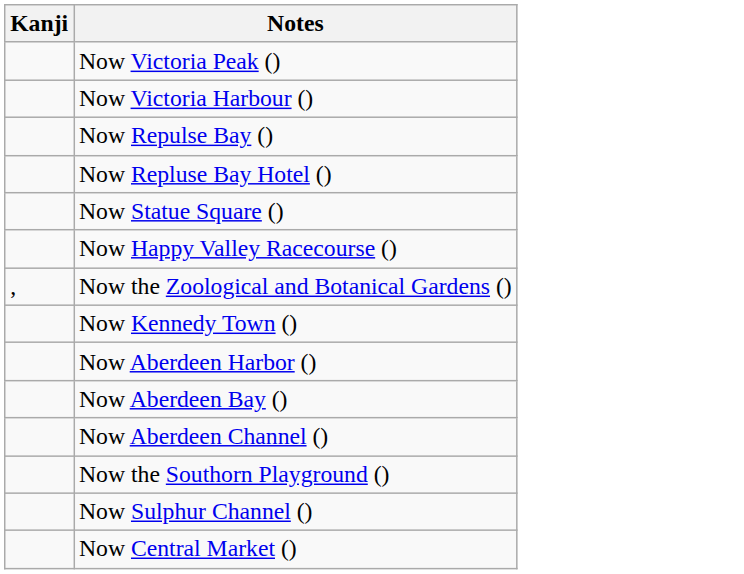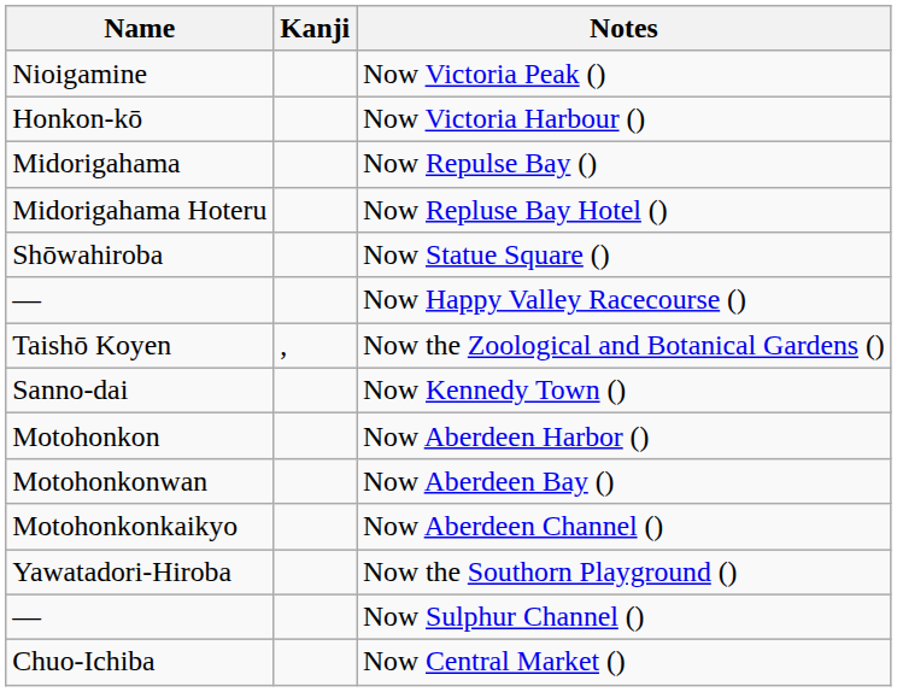+ column: Name | Nioigamine | Honkon-kō | Midorigahama | Midorigahama Hoteru | Shōwahiroba | — | Taishō Koyen | Sanno-dai | Motohonkon | Motohonkonwan | Motohonkonkaikyo | Yawatadori-Hiroba | — | Chuo-Ichiba
